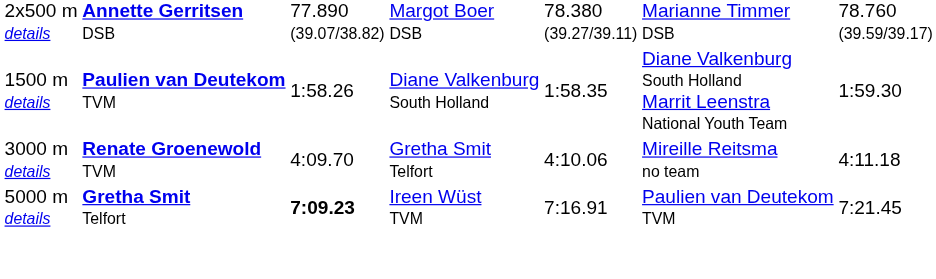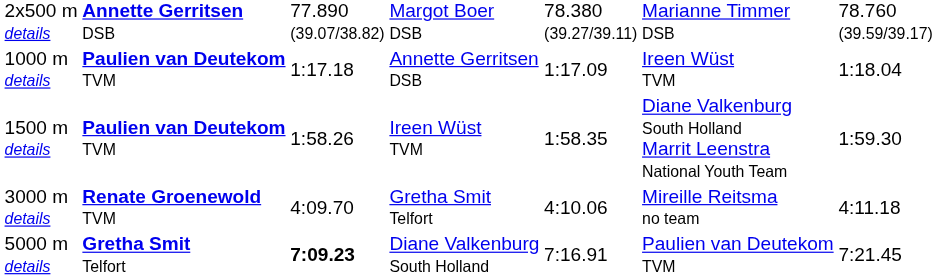+ row: 1000 m details | Paulien van Deutekom TVM | 1:17.18 | Annette Gerritsen DSB | 1:17.09 | Ireen Wüst TVM | 1:18.04
1500 m details | column 4: Diane Valkenburg South Holland -> Ireen Wüst TVM
5000 m details | column 4: Ireen Wüst TVM -> Diane Valkenburg South Holland
